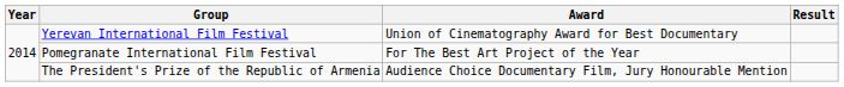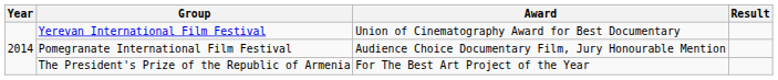Pomegranate International Film Festival | Award: For The Best Art Project of the Year -> Audience Choice Documentary Film, Jury Honourable Mention
The President's Prize of the Republic of Armenia | Award: Audience Choice Documentary Film, Jury Honourable Mention -> For The Best Art Project of the Year
